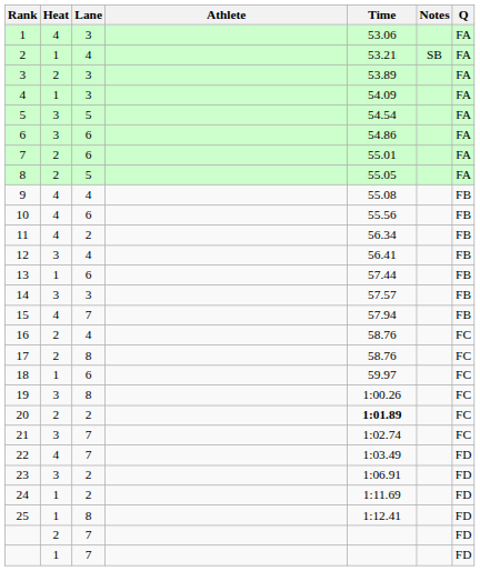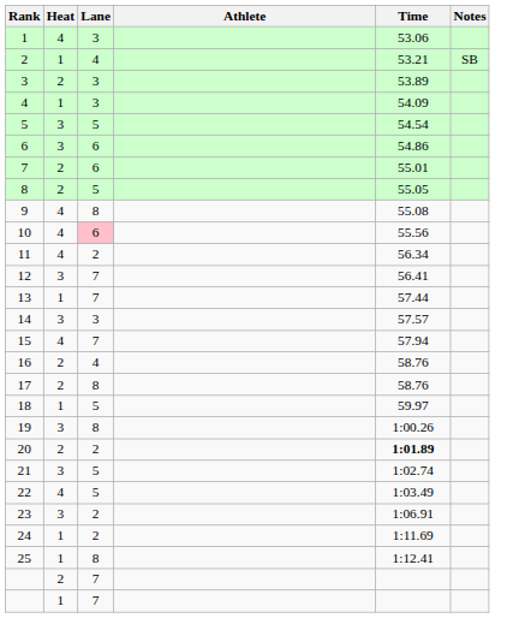- column: Q | FA | FA | FA | FA | FA | FA | FA | FA | FB | FB | FB | FB | FB | FB | FB | FC | FC | FC | FC | FC | FC | FD | FD | FD | FD | FD | FD
9 | Lane: 4 -> 8
10 | Lane: no background -> pink background
12 | Lane: 4 -> 7
13 | Lane: 6 -> 7
18 | Lane: 6 -> 5
21 | Lane: 7 -> 5
22 | Lane: 7 -> 5
